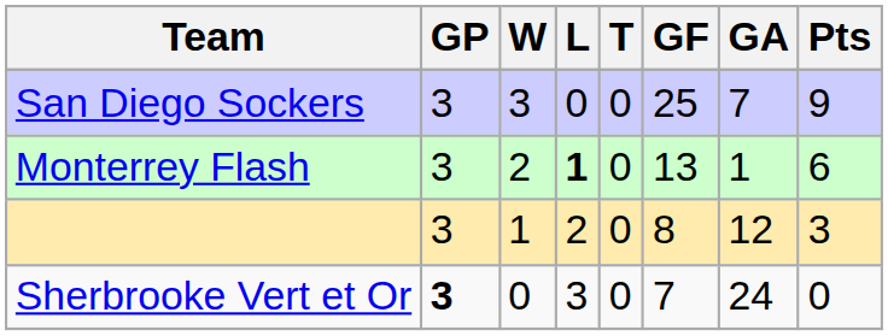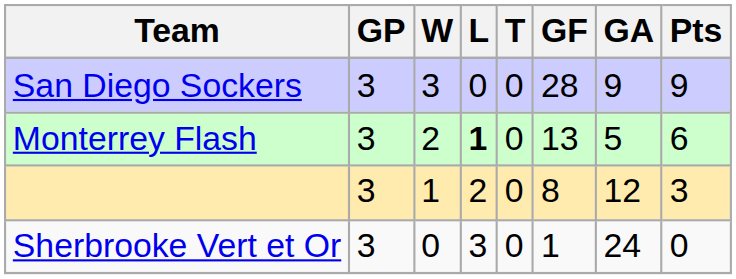San Diego Sockers | GF: 25 -> 28
San Diego Sockers | GA: 7 -> 9
Monterrey Flash | GA: 1 -> 5
Sherbrooke Vert et Or | GP: bold -> normal
Sherbrooke Vert et Or | GF: 7 -> 1
